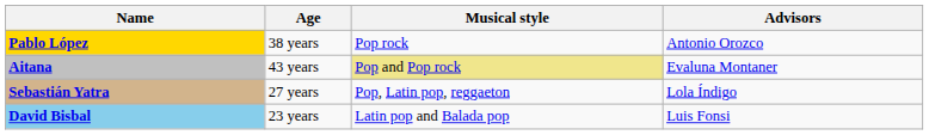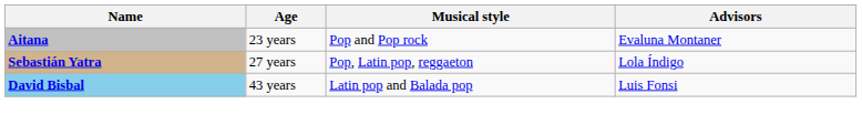- row: Pablo López | 38 years | Pop rock | Antonio Orozco
Aitana | Age: 43 years -> 23 years
Aitana | Musical style: khaki background -> no background
David Bisbal | Age: 23 years -> 43 years
